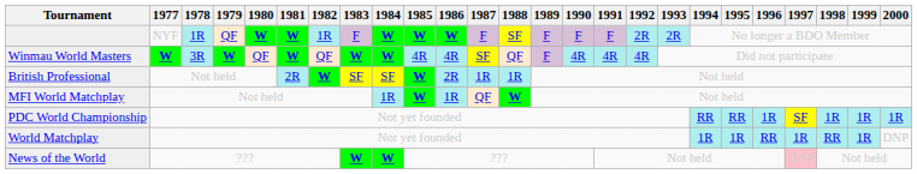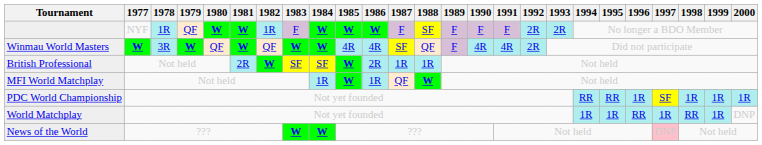Winmau World Masters | 1992: 4R -> 2R
